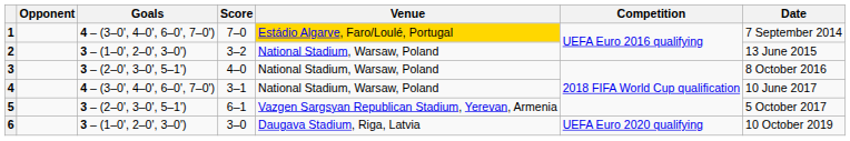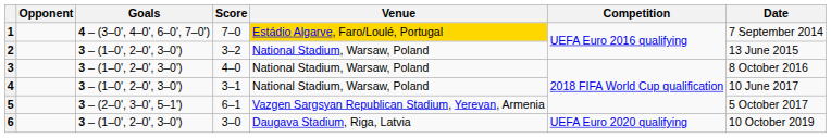3 | Goals: 3 – (2–0', 3–0', 5–1') -> 3 – (1–0', 2–0', 3–0')
4 | Goals: 4 – (3–0', 4–0', 6–0', 7–0') -> 3 – (1–0', 2–0', 3–0')
